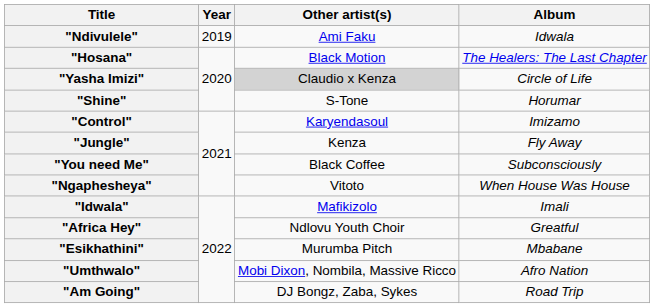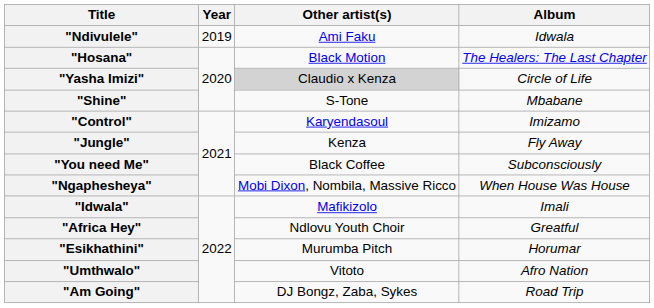"Shine" | Album: Horumar -> Mbabane
"Ngaphesheya" | Other artist(s): Vitoto -> Mobi Dixon, Nombila, Massive Ricco
"Esikhathini" | Album: Mbabane -> Horumar
"Umthwalo" | Other artist(s): Mobi Dixon, Nombila, Massive Ricco -> Vitoto
